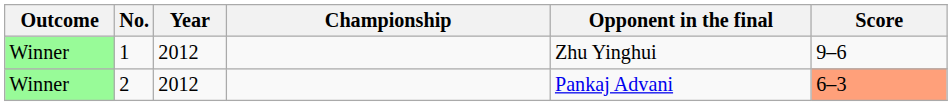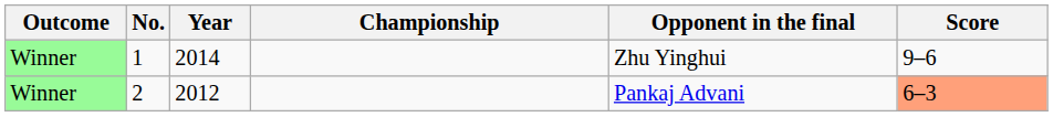1 | Year: 2012 -> 2014
